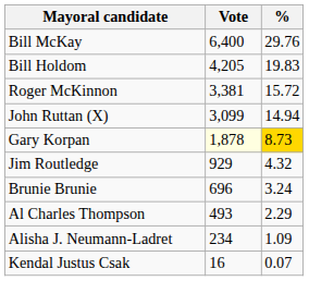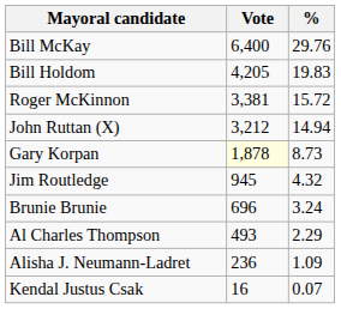John Ruttan (X) | Vote: 3,099 -> 3,212
Gary Korpan | %: gold background -> no background
Jim Routledge | Vote: 929 -> 945
Alisha J. Neumann-Ladret | Vote: 234 -> 236
